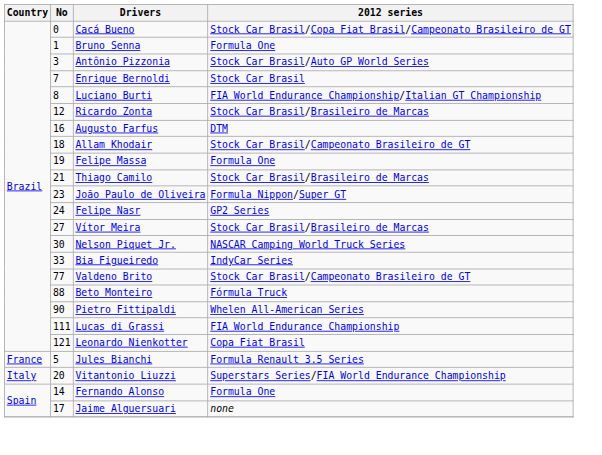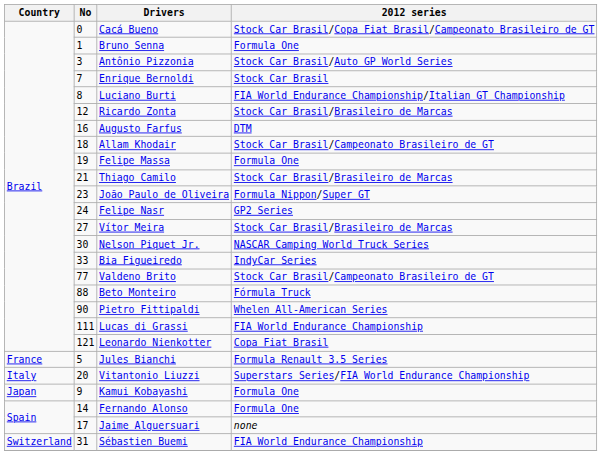+ row: Japan | 9 | Kamui Kobayashi | Formula One
+ row: Switzerland | 31 | Sébastien Buemi | FIA World Endurance Championship
